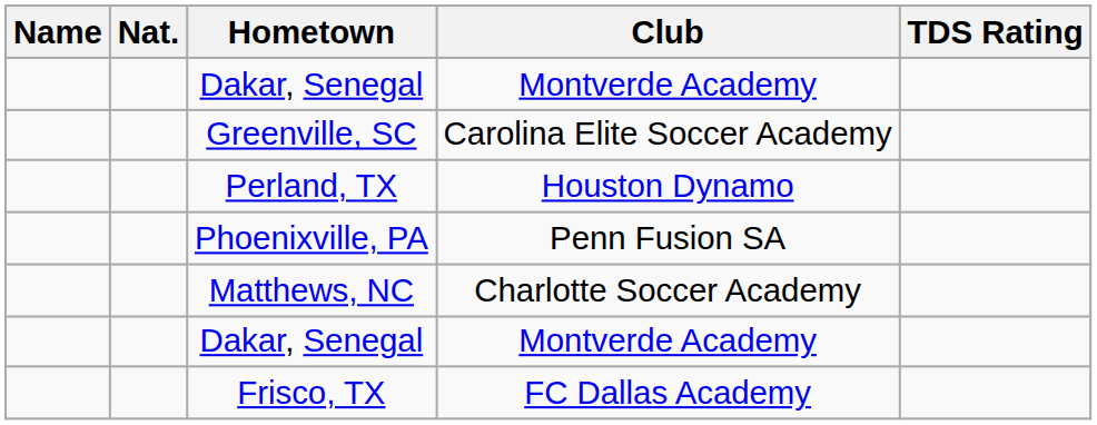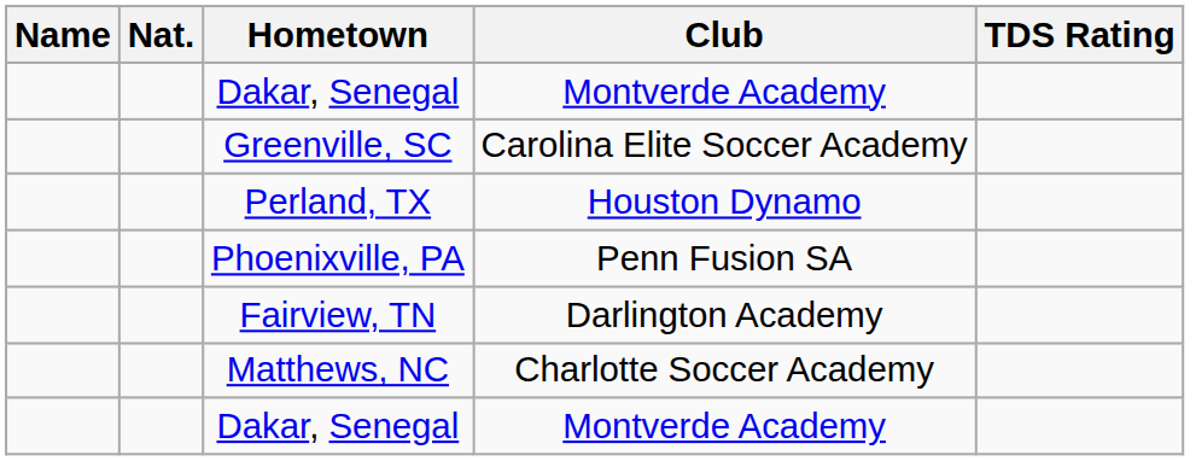+ row: Fairview, TN | Darlington Academy
- row: Frisco, TX | FC Dallas Academy
